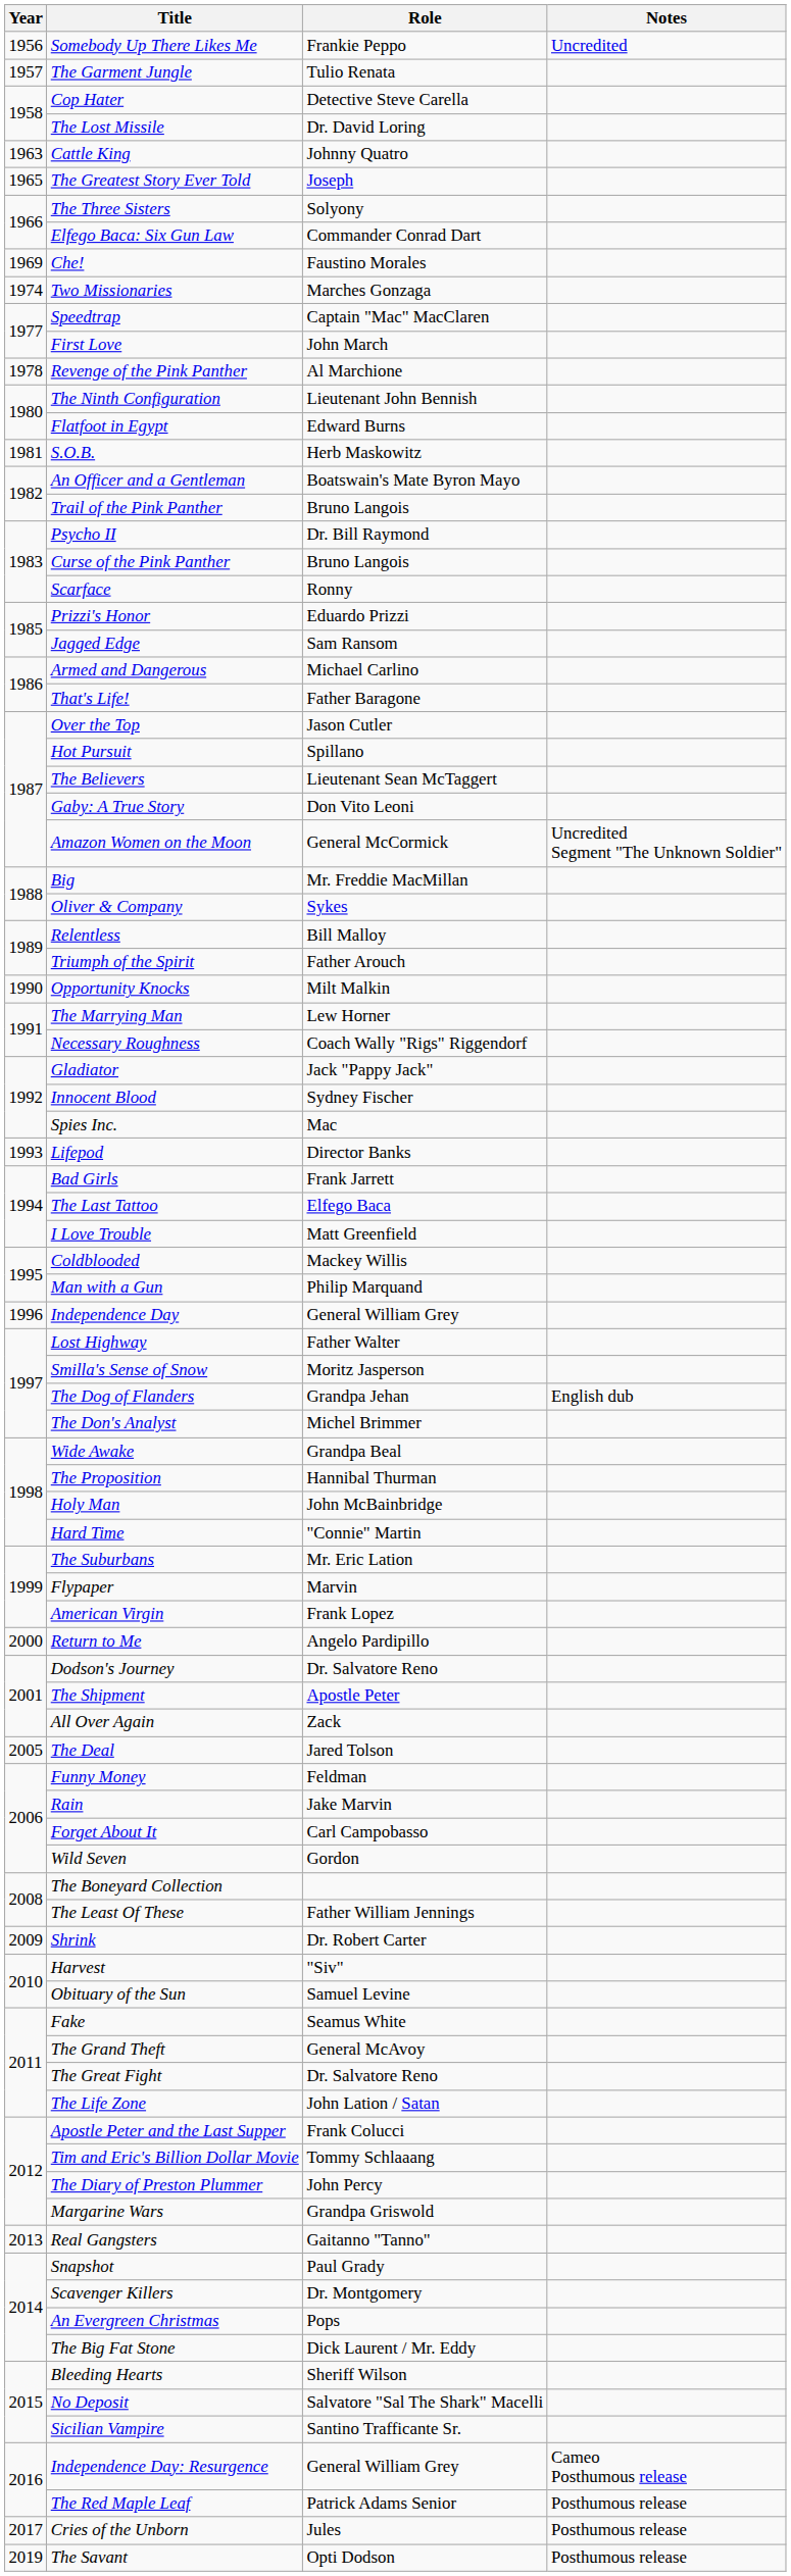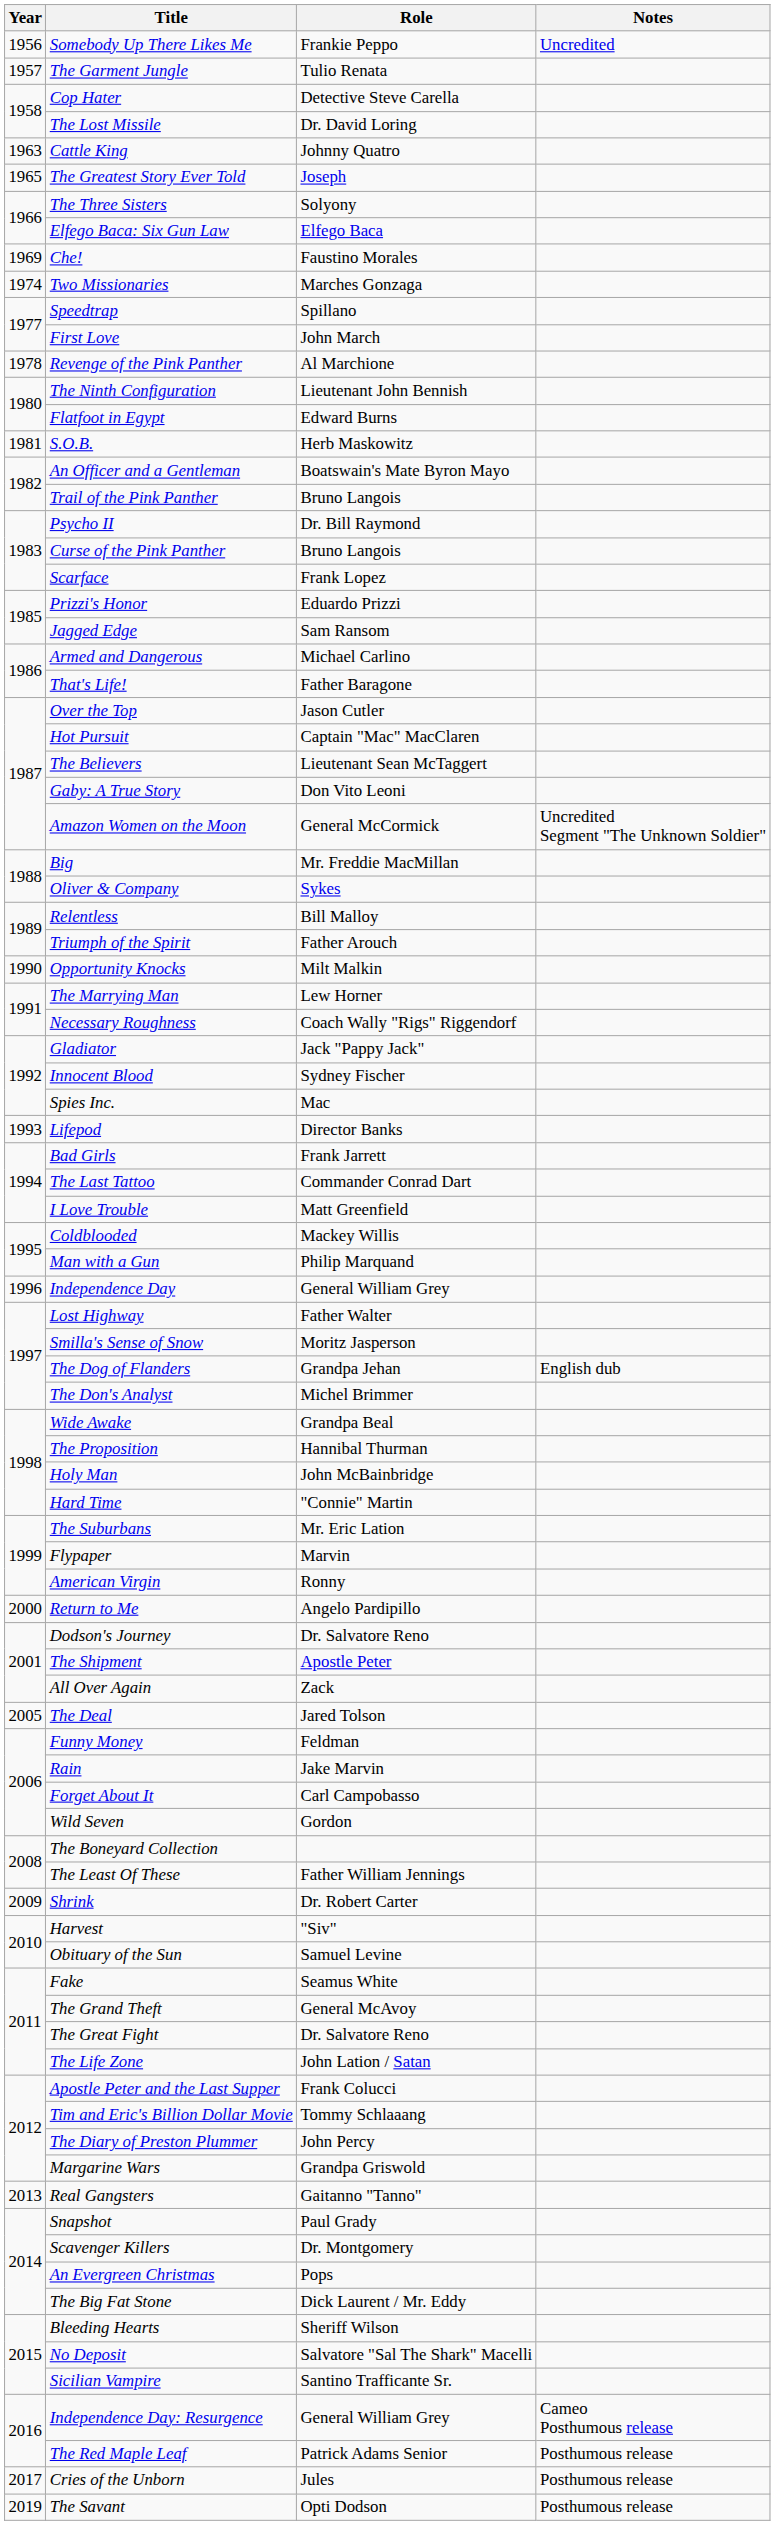Elfego Baca: Six Gun Law | Role: Commander Conrad Dart -> Elfego Baca
Speedtrap | Role: Captain "Mac" MacClaren -> Spillano
Scarface | Role: Ronny -> Frank Lopez
Hot Pursuit | Role: Spillano -> Captain "Mac" MacClaren
The Last Tattoo | Role: Elfego Baca -> Commander Conrad Dart
American Virgin | Role: Frank Lopez -> Ronny
